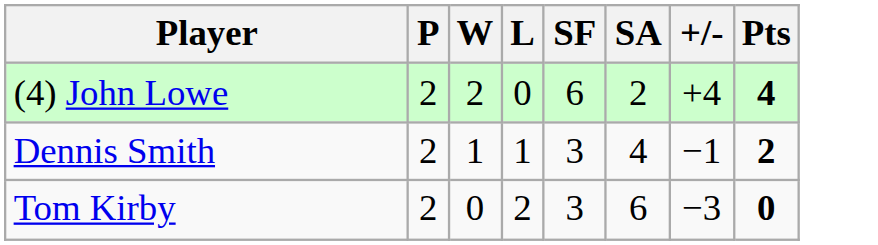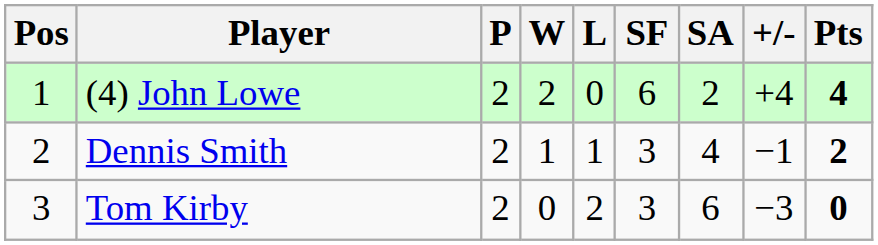+ column: Pos | 1 | 2 | 3
